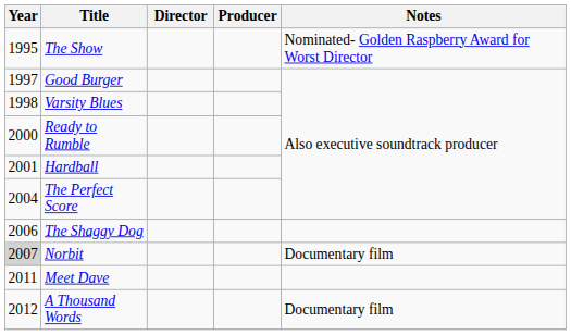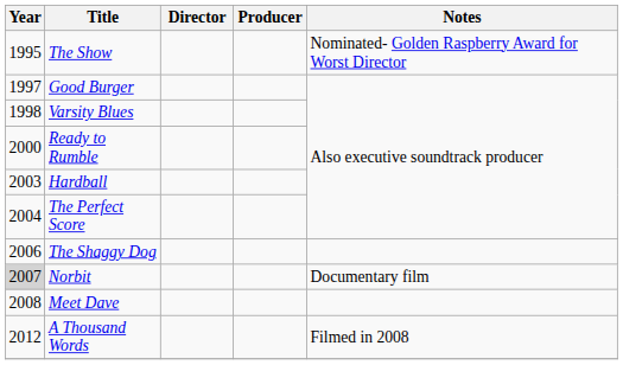Hardball | Year: 2001 -> 2003
Meet Dave | Year: 2011 -> 2008
A Thousand Words | Notes: Documentary film -> Filmed in 2008
